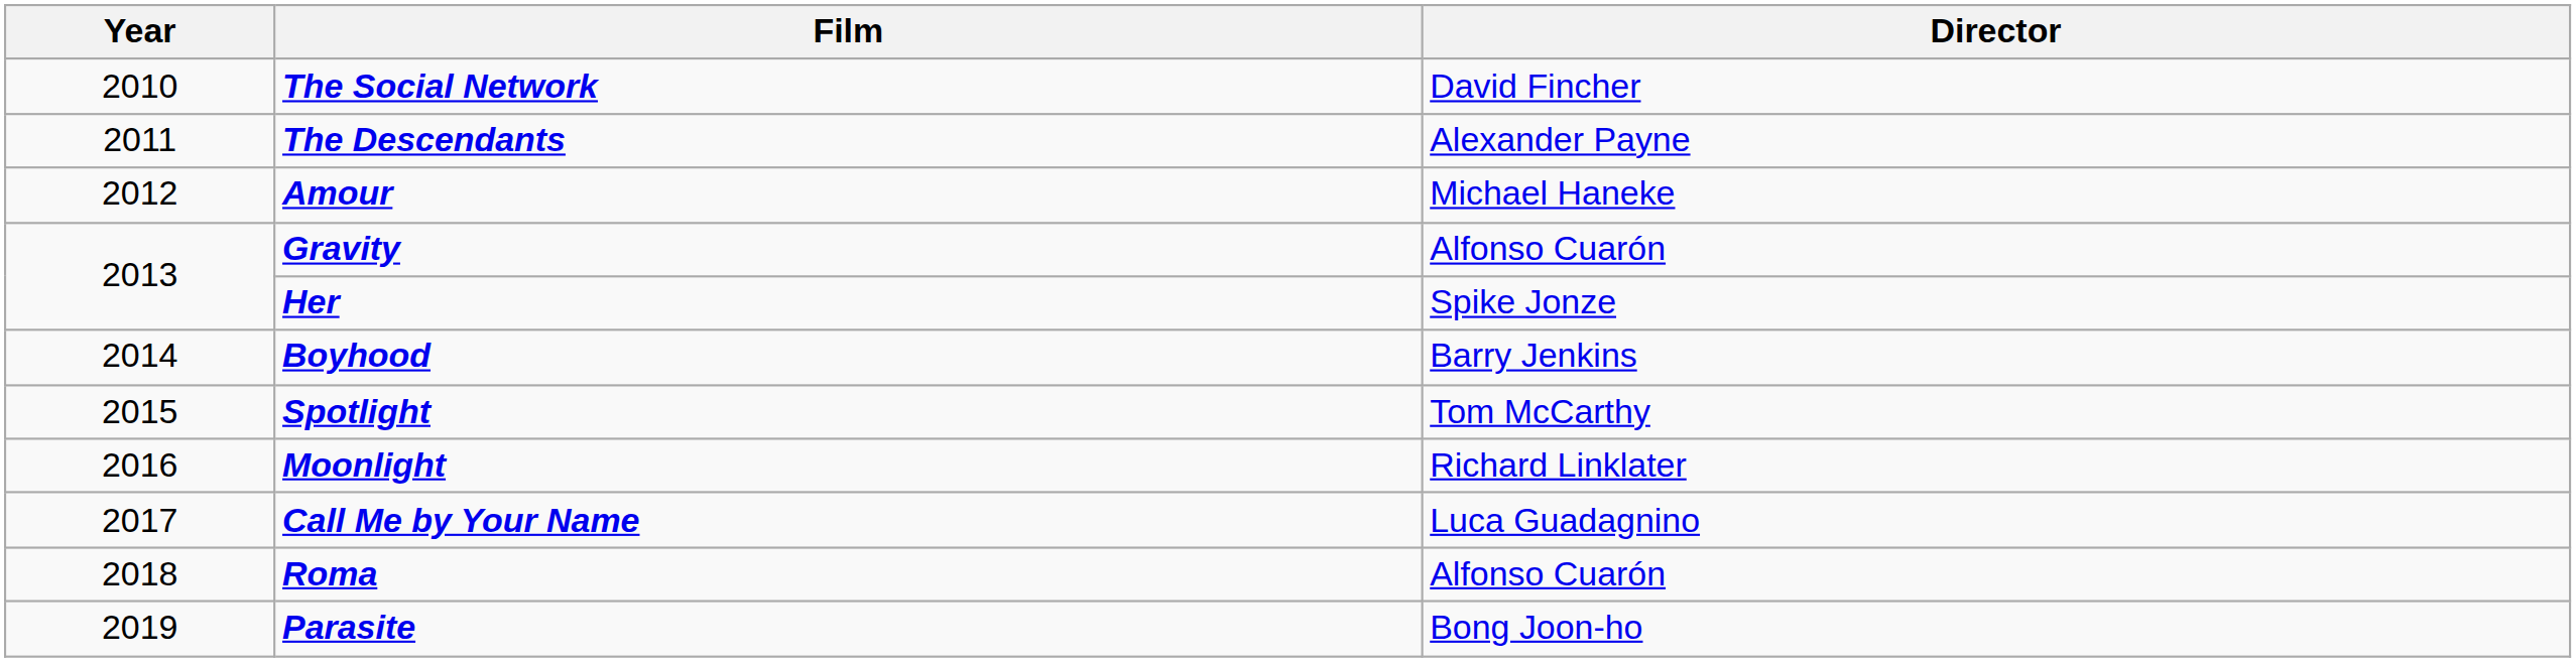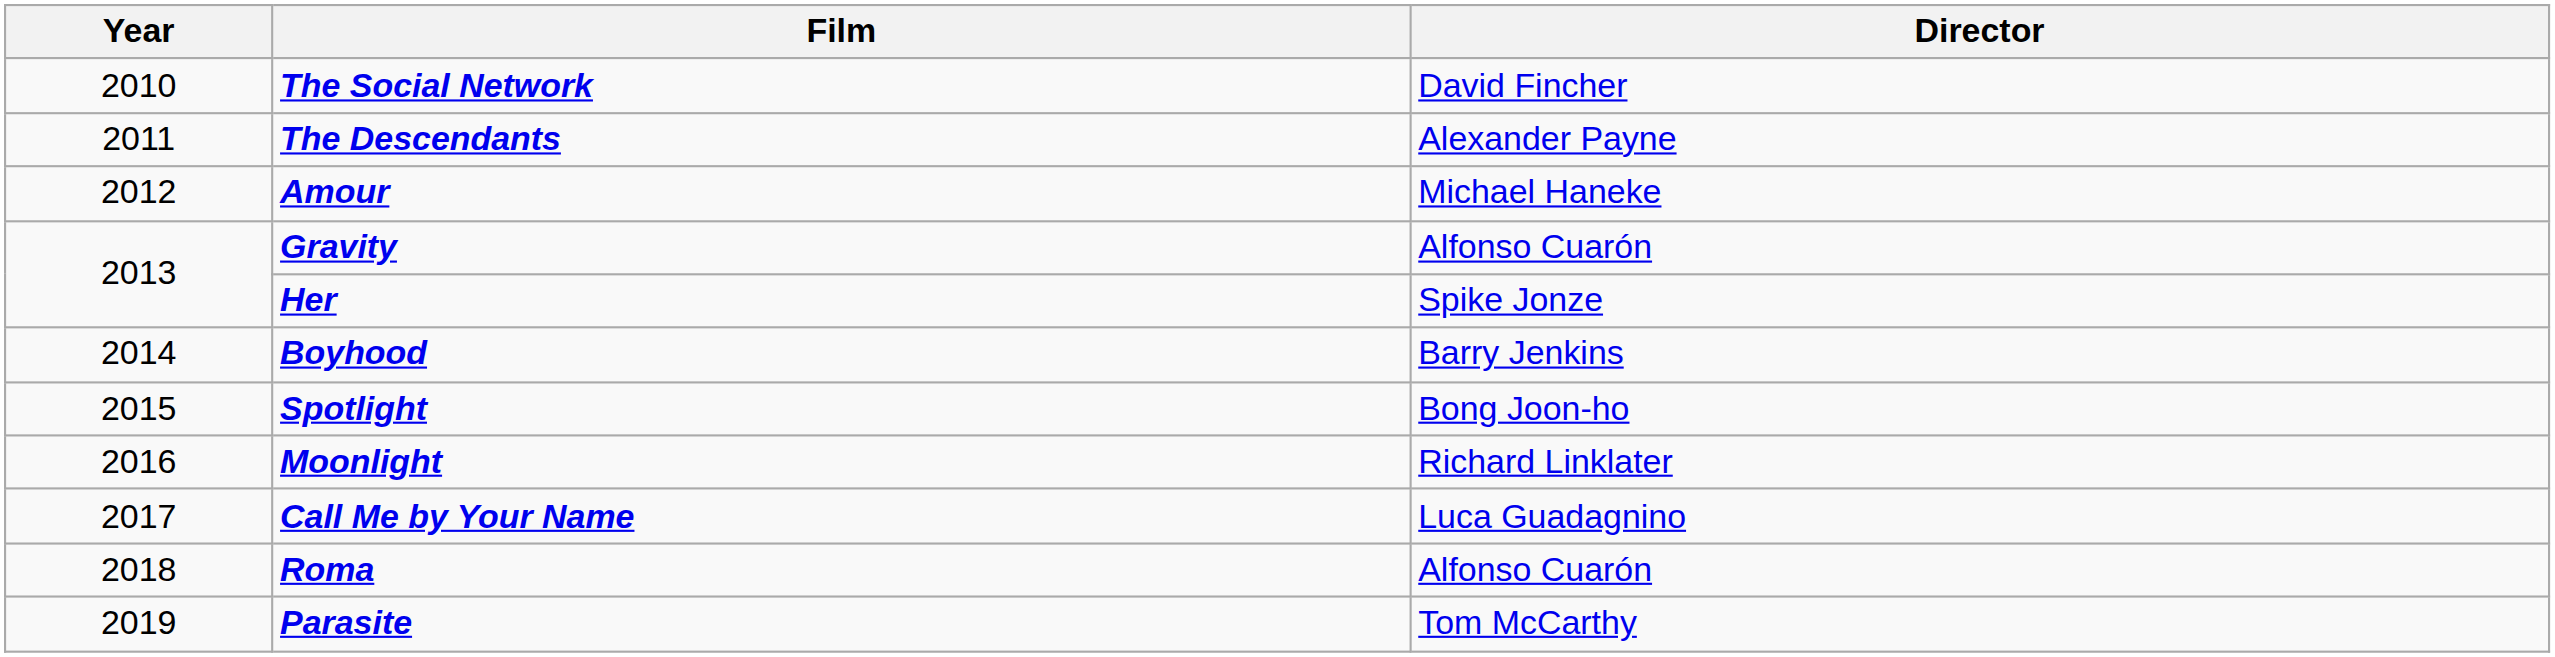Spotlight | Director: Tom McCarthy -> Bong Joon-ho
Parasite | Director: Bong Joon-ho -> Tom McCarthy
